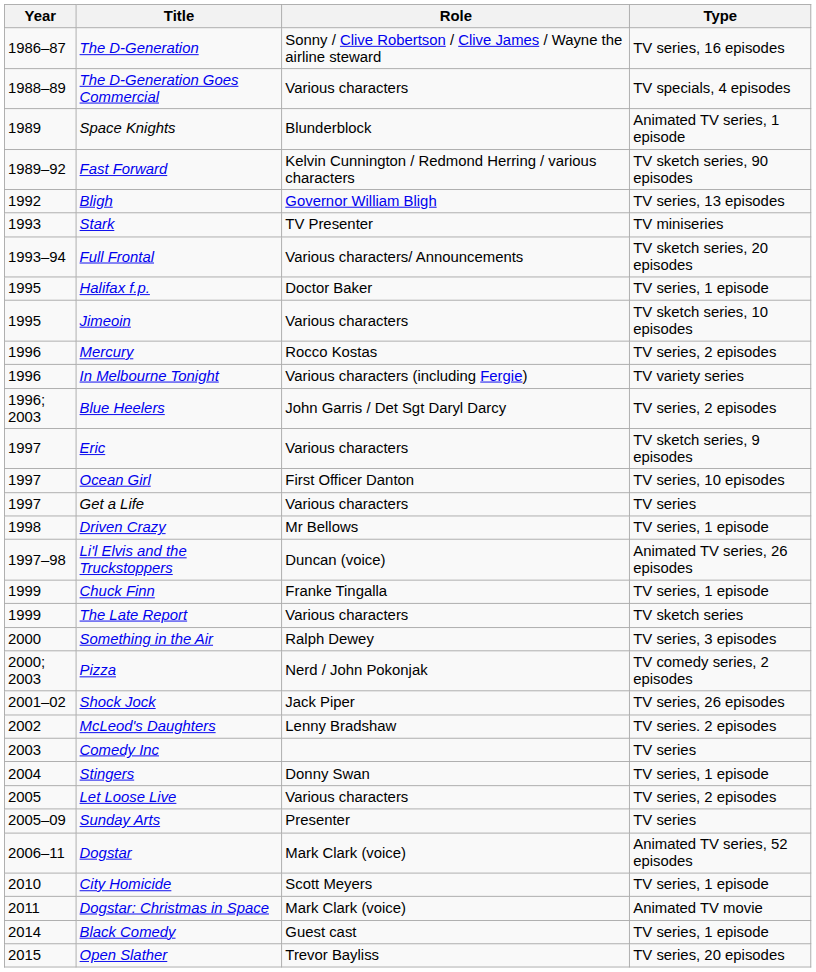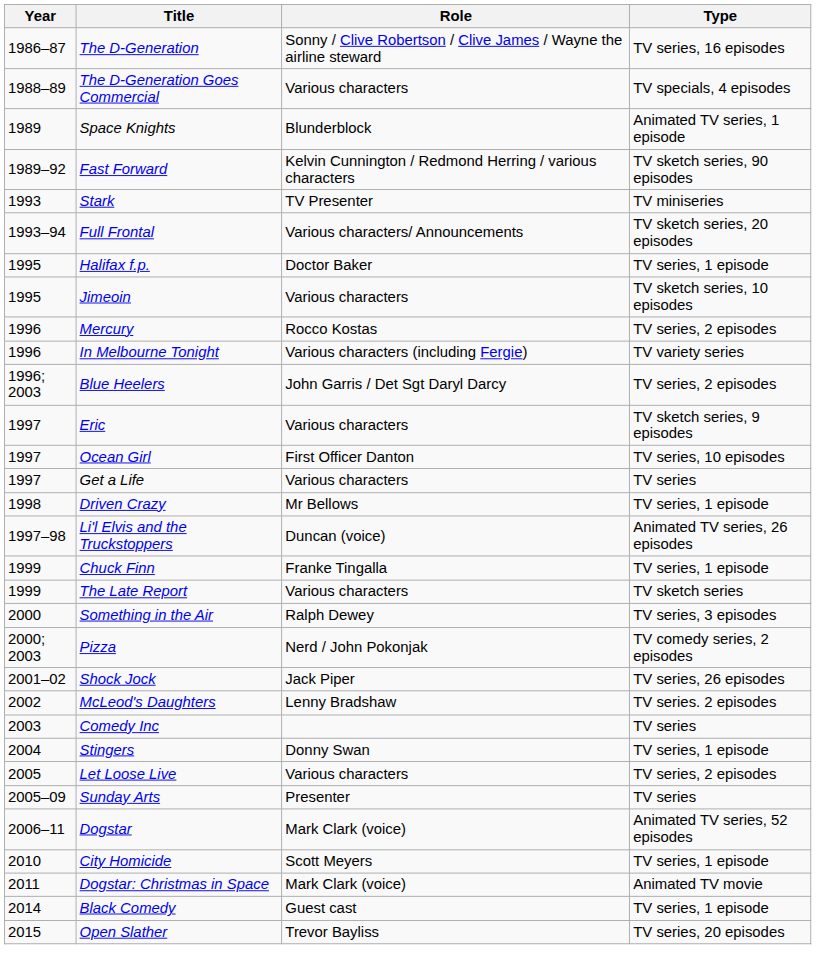- row: 1992 | Bligh | Governor William Bligh | TV series, 13 episodes
